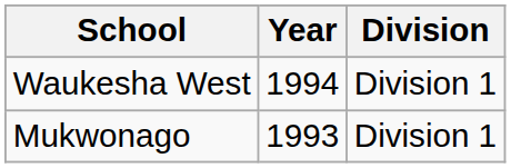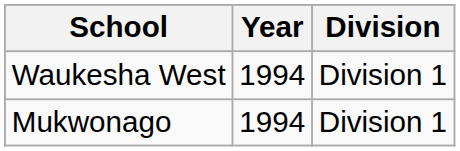Mukwonago | Year: 1993 -> 1994
